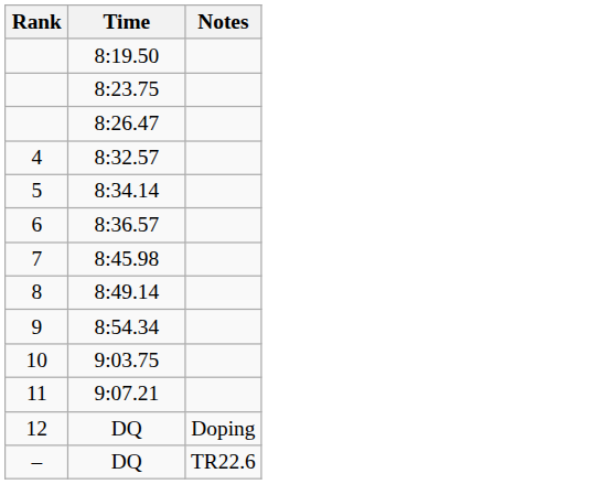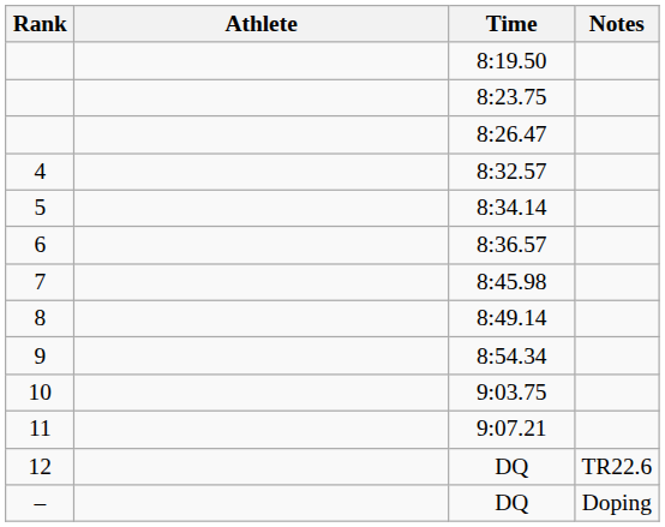+ column: Athlete
12 / DQ | Notes: Doping -> TR22.6
– / DQ | Notes: TR22.6 -> Doping
